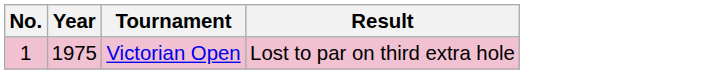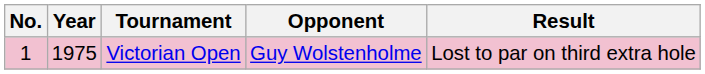+ column: Opponent | Guy Wolstenholme
